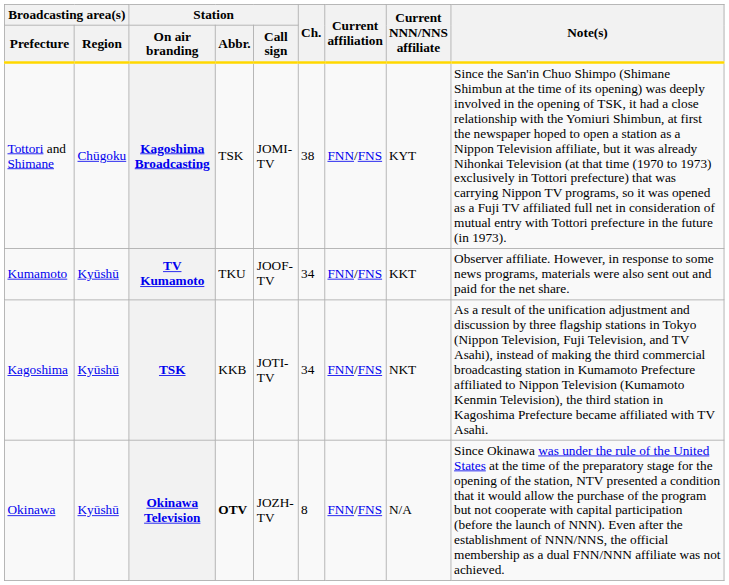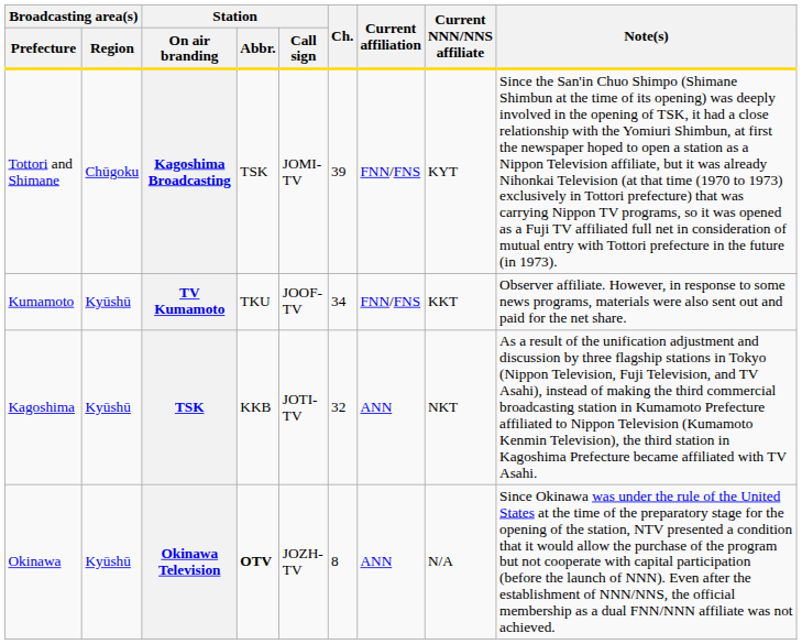Tottori and Shimane | Ch.: 38 -> 39
Kagoshima | Ch.: 34 -> 32
Kagoshima | Current affiliation: FNN/FNS -> ANN
Okinawa | Current affiliation: FNN/FNS -> ANN
